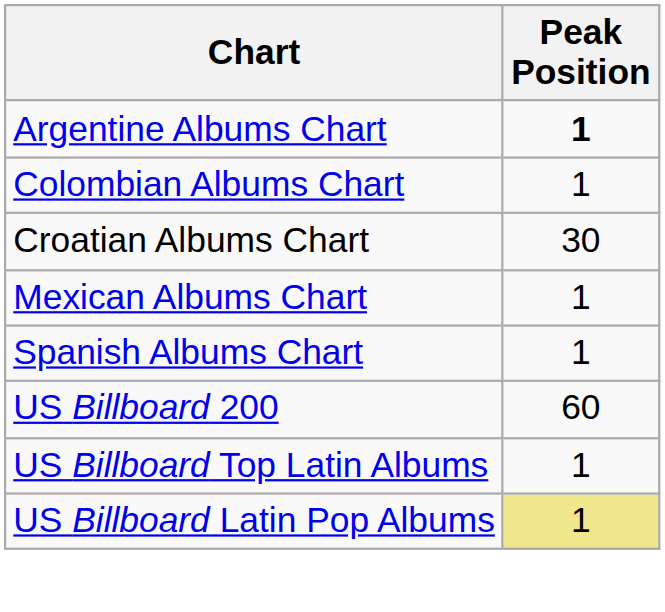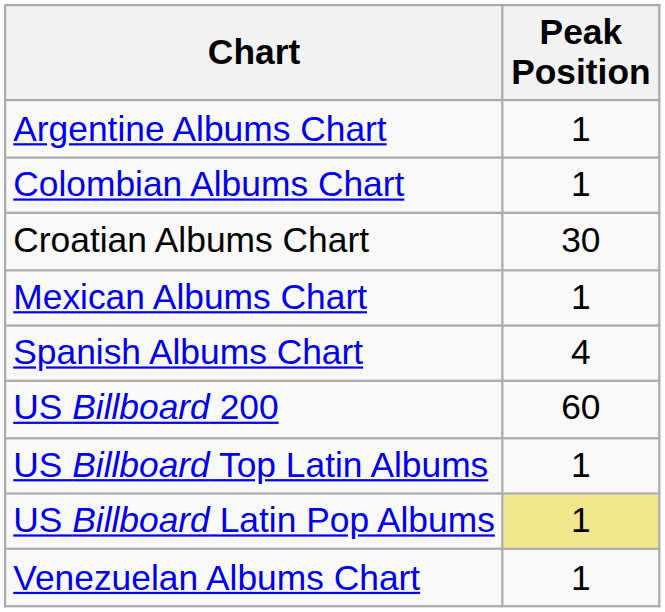Argentine Albums Chart | Peak Position: bold -> normal
Spanish Albums Chart | Peak Position: 1 -> 4
+ row: Venezuelan Albums Chart | 1
